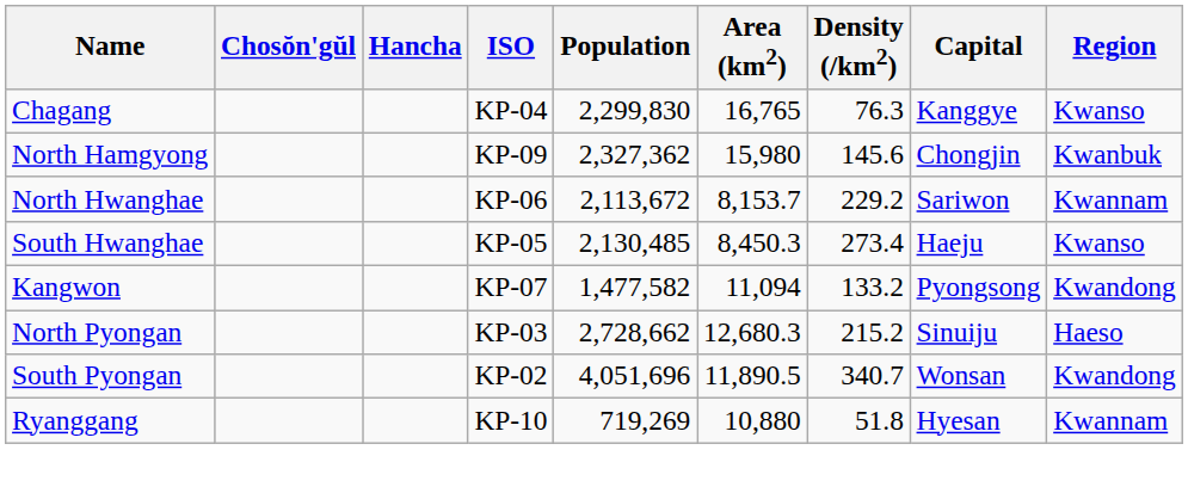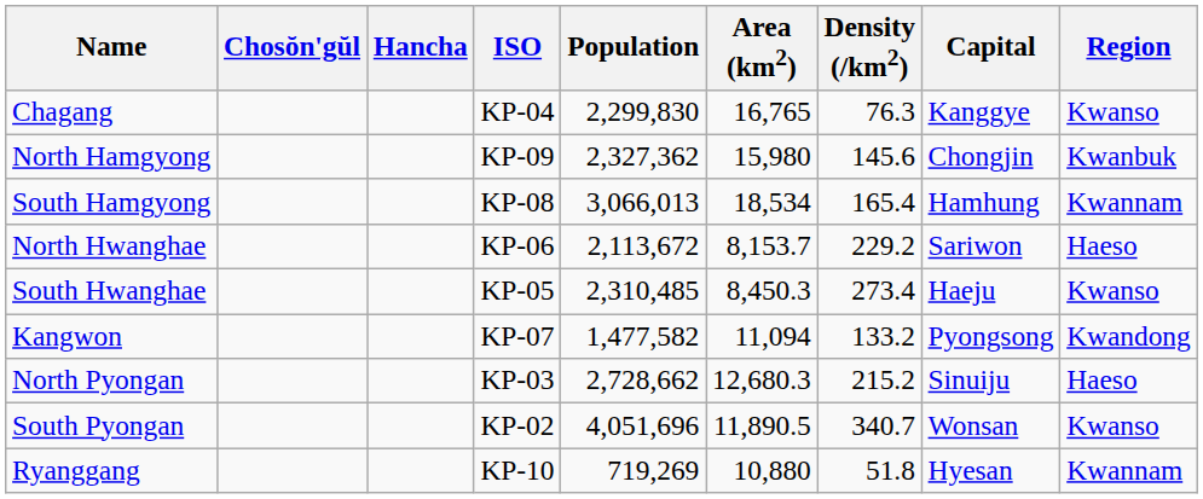+ row: South Hamgyong | KP-08 | 3,066,013 | 18,534 | 165.4 | Hamhung | Kwannam
North Hwanghae | Region: Kwannam -> Haeso
South Hwanghae | Population: 2,130,485 -> 2,310,485
South Pyongan | Region: Kwandong -> Kwanso
